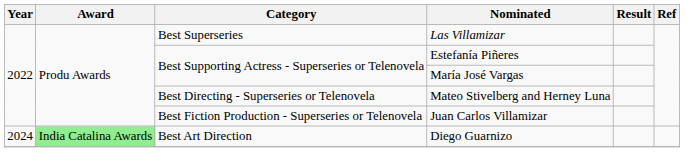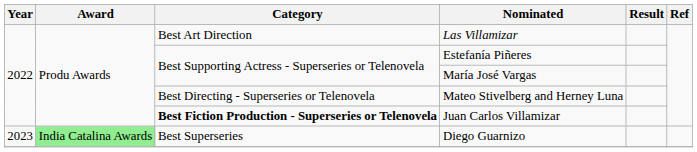Las Villamizar | Category: Best Superseries -> Best Art Direction
Juan Carlos Villamizar | Category: normal -> bold
Diego Guarnizo | Year: 2024 -> 2023
Diego Guarnizo | Category: Best Art Direction -> Best Superseries
